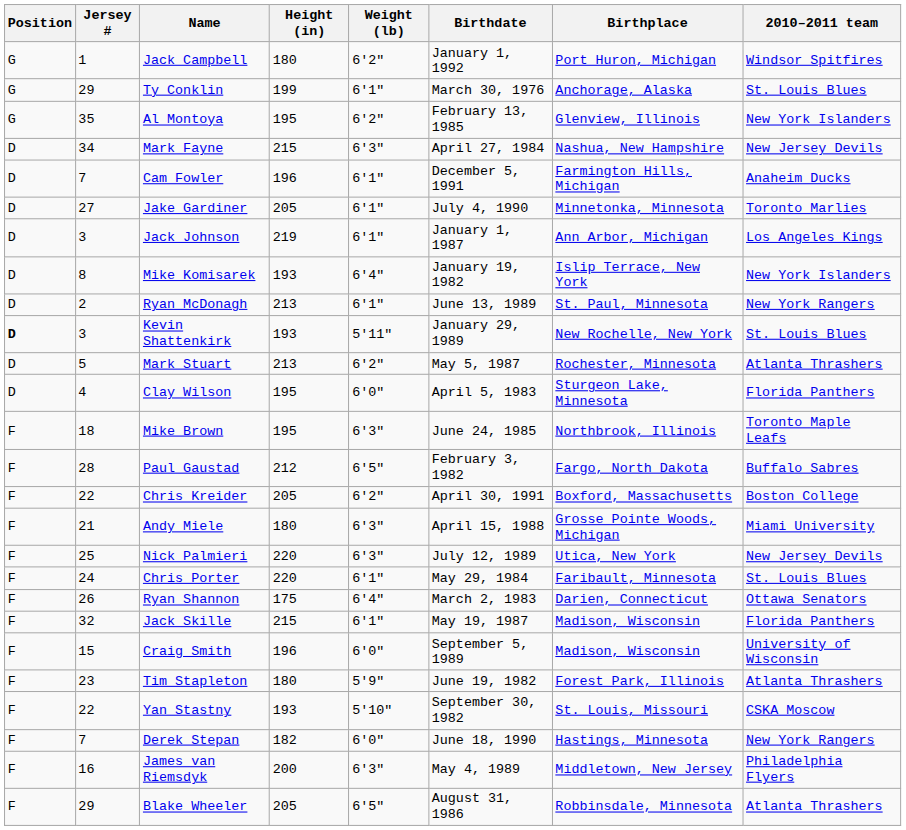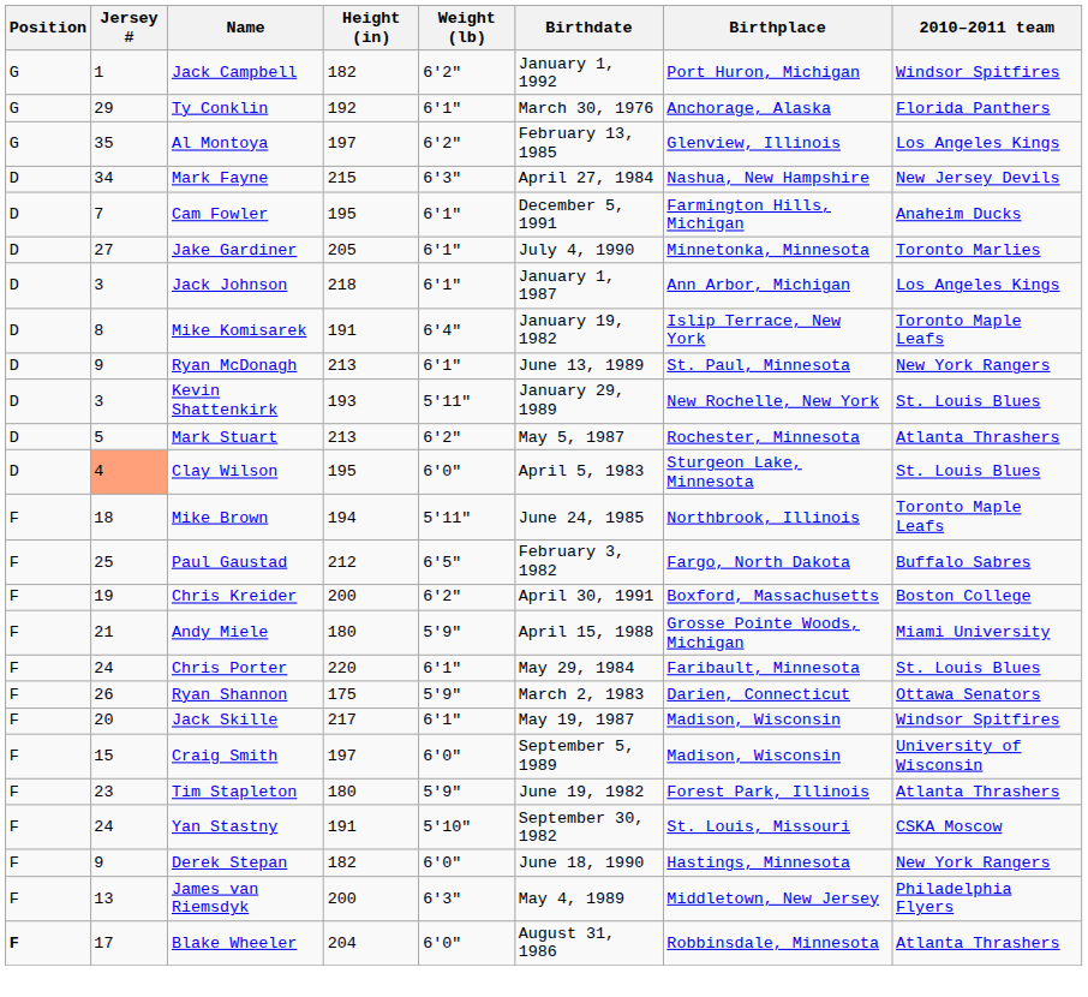Jack Campbell | Height (in): 180 -> 182
Ty Conklin | Height (in): 199 -> 192
Ty Conklin | 2010–2011 team: St. Louis Blues -> Florida Panthers
Al Montoya | Height (in): 195 -> 197
Al Montoya | 2010–2011 team: New York Islanders -> Los Angeles Kings
Cam Fowler | Height (in): 196 -> 195
Jack Johnson | Height (in): 219 -> 218
Mike Komisarek | Height (in): 193 -> 191
Mike Komisarek | 2010–2011 team: New York Islanders -> Toronto Maple Leafs
Ryan McDonagh | Jersey #: 2 -> 9
Kevin Shattenkirk | Position: bold -> normal
Clay Wilson | Jersey #: no background -> lightsalmon background
Clay Wilson | 2010–2011 team: Florida Panthers -> St. Louis Blues
Mike Brown | Height (in): 195 -> 194
Mike Brown | Weight (lb): 6'3" -> 5'11"
Paul Gaustad | Jersey #: 28 -> 25
Chris Kreider | Jersey #: 22 -> 19
Chris Kreider | Height (in): 205 -> 200
Andy Miele | Weight (lb): 6'3" -> 5'9"
- row: F | 25 | Nick Palmieri | 220 | 6'3" | July 12, 1989 | Utica, New York | New Jersey Devils
Ryan Shannon | Weight (lb): 6'4" -> 5'9"
Jack Skille | Jersey #: 32 -> 20
Jack Skille | Height (in): 215 -> 217
Jack Skille | 2010–2011 team: Florida Panthers -> Windsor Spitfires
Craig Smith | Height (in): 196 -> 197
Yan Stastny | Jersey #: 22 -> 24
Yan Stastny | Height (in): 193 -> 191
Derek Stepan | Jersey #: 7 -> 9
James van Riemsdyk | Jersey #: 16 -> 13
Blake Wheeler | Position: normal -> bold
Blake Wheeler | Jersey #: 29 -> 17
Blake Wheeler | Height (in): 205 -> 204
Blake Wheeler | Weight (lb): 6'5" -> 6'0"
